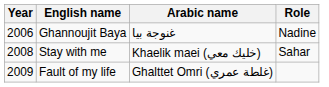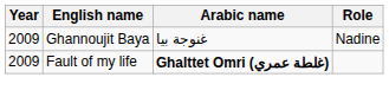Ghannoujit Baya | Year: 2006 -> 2009
- row: 2008 | Stay with me | Khaelik maei (خليك معي) | Sahar
Fault of my life | Arabic name: normal -> bold
